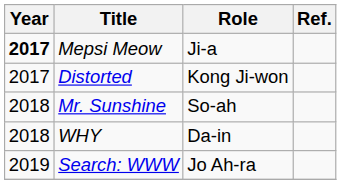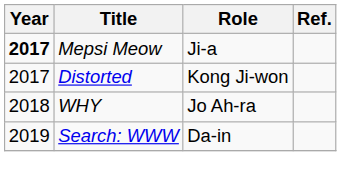- row: 2018 | Mr. Sunshine | So-ah
WHY | Role: Da-in -> Jo Ah-ra
Search: WWW | Role: Jo Ah-ra -> Da-in
